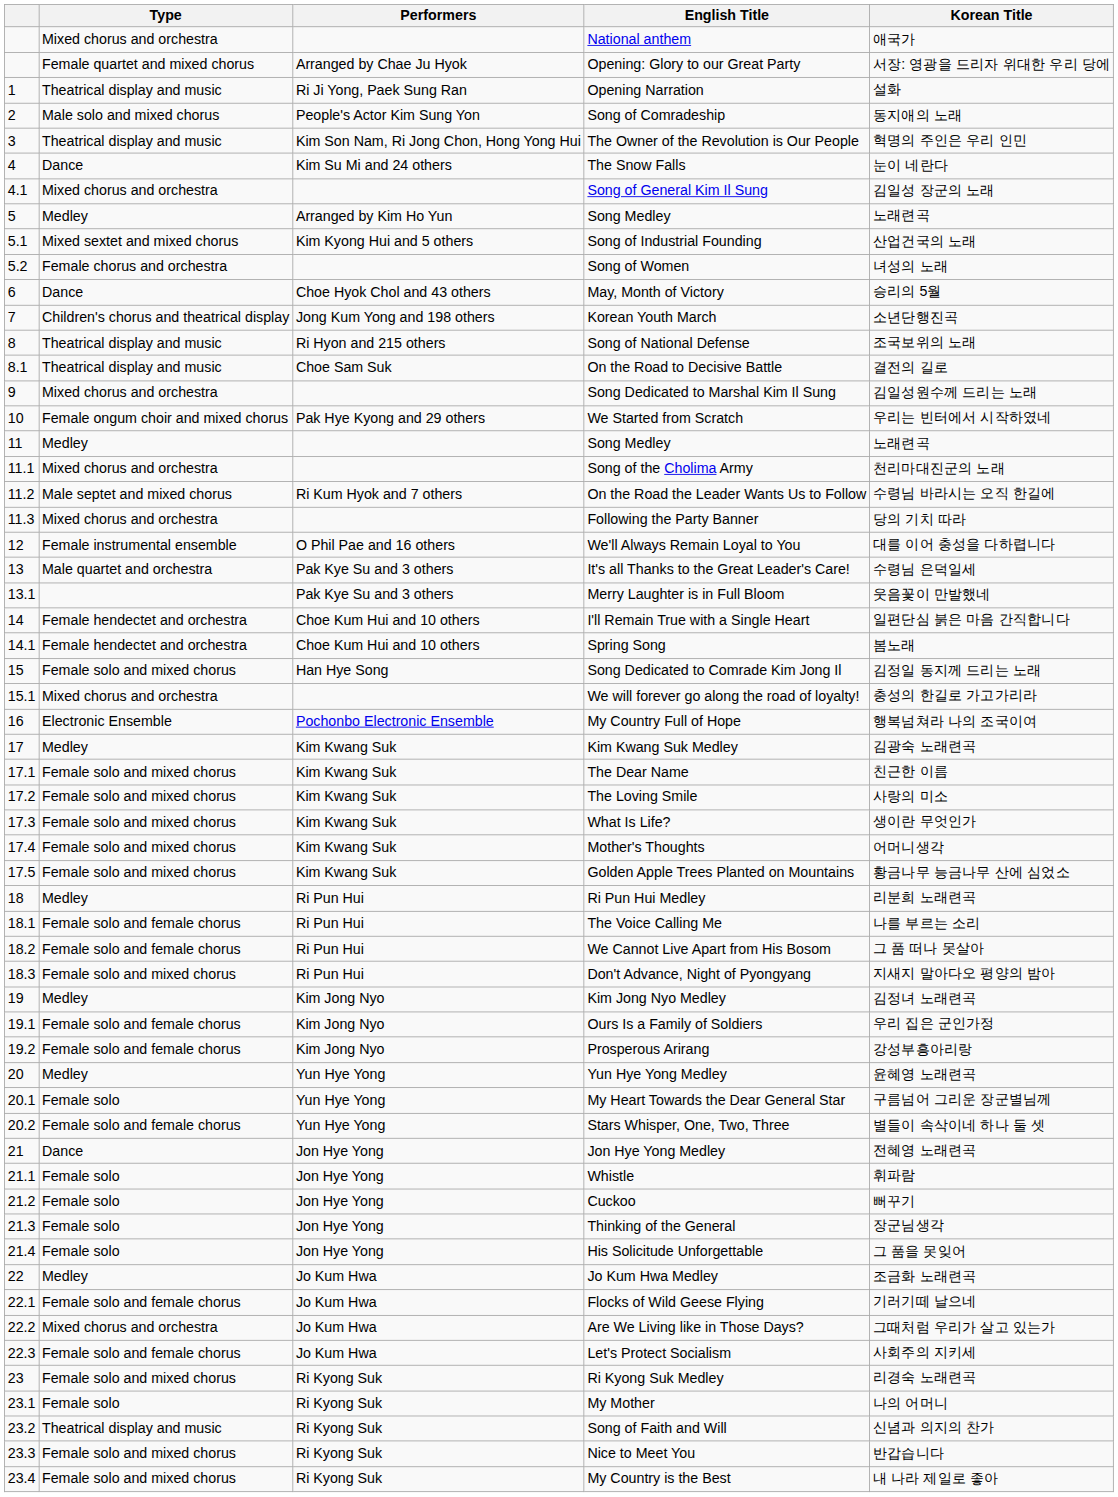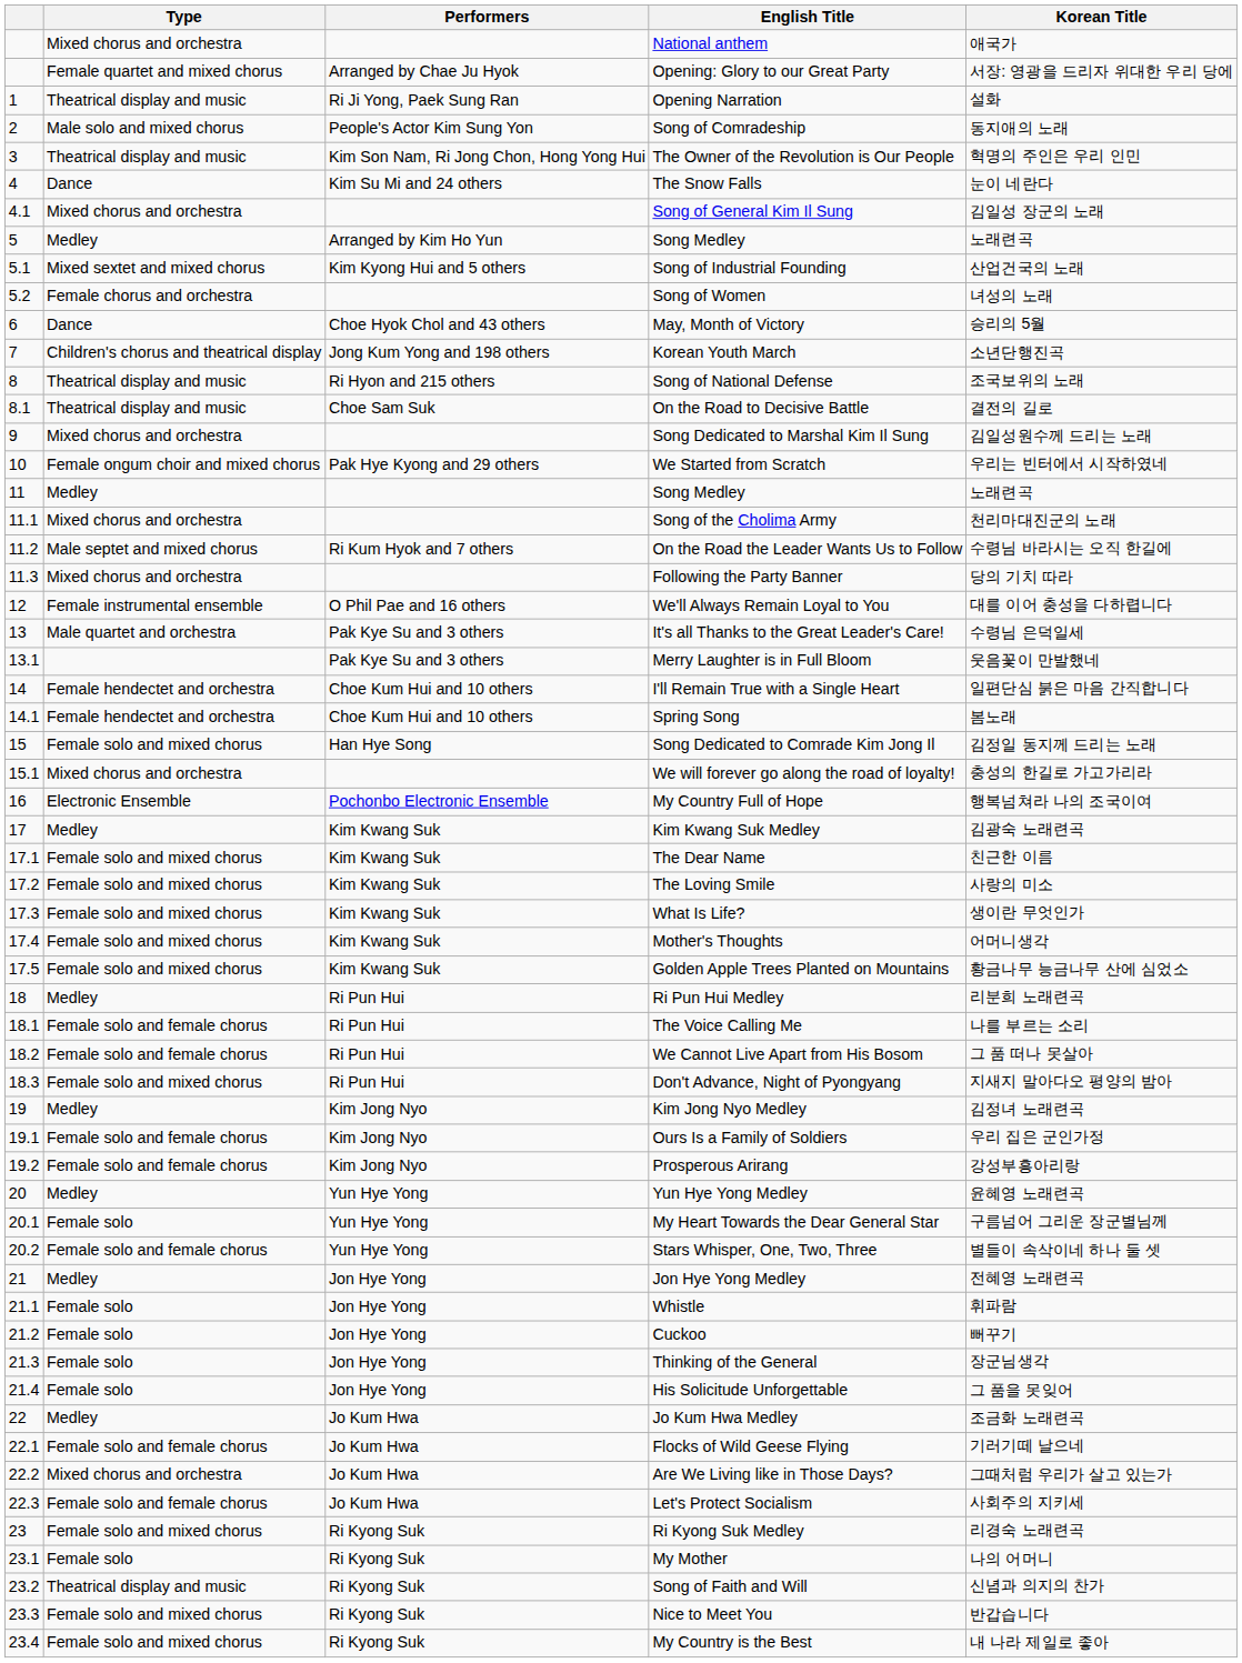Jon Hye Yong Medley | Type: Dance -> Medley
